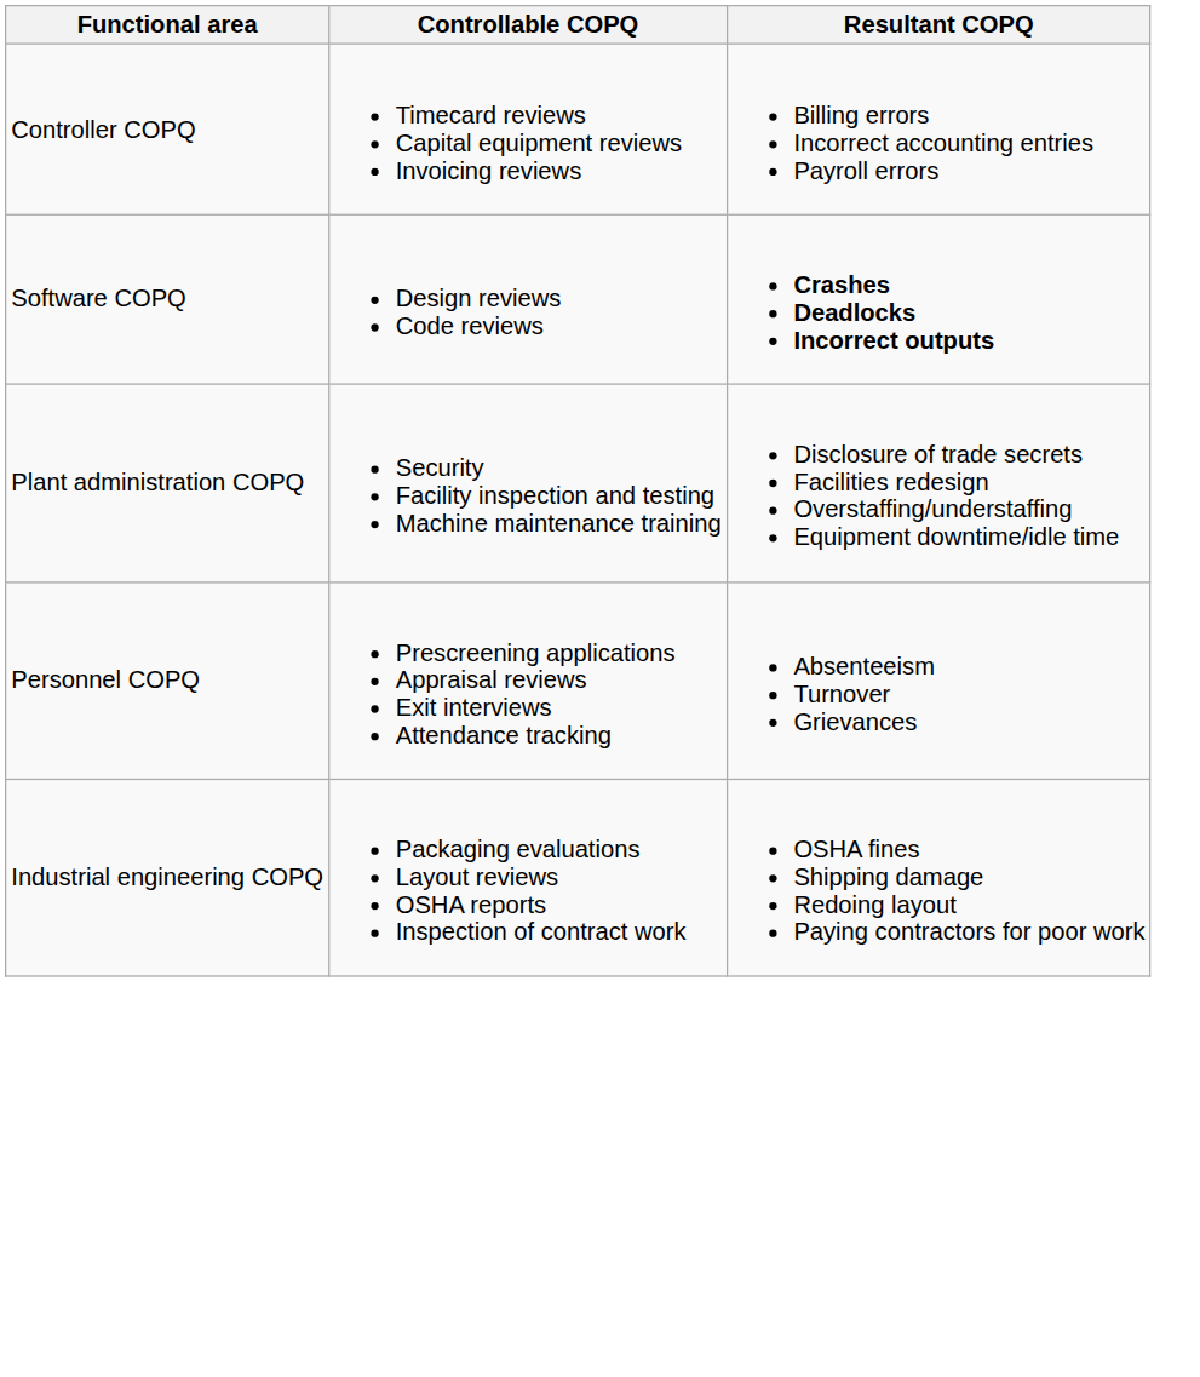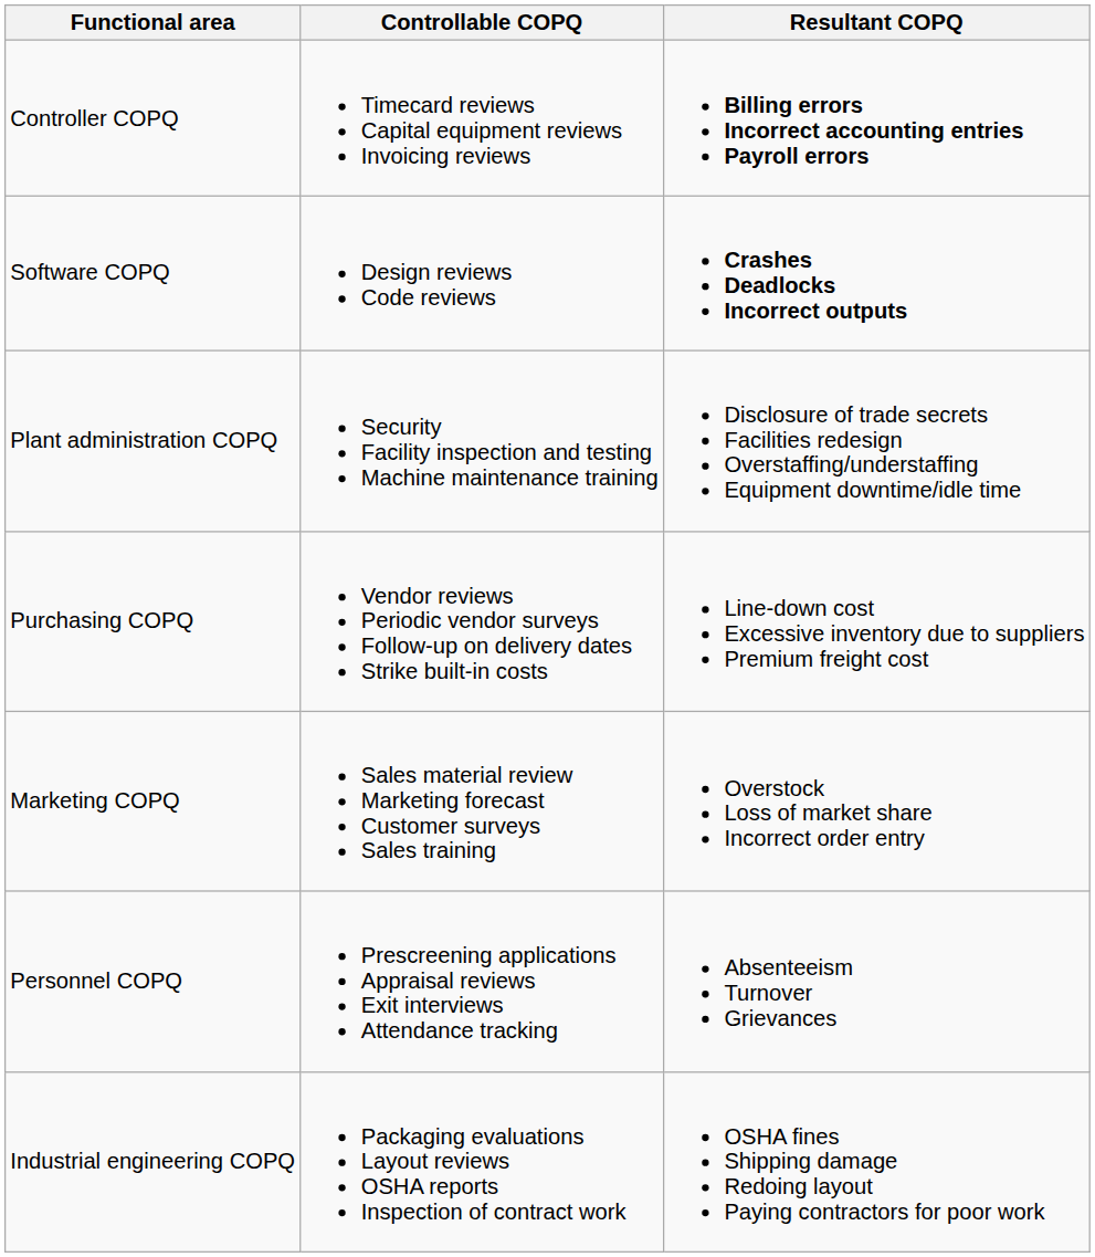Controller COPQ | Resultant COPQ: normal -> bold
+ row: Purchasing COPQ | Vendor reviews Periodic vendor surveys Follow-up on delivery dates Strike built-in costs | Line-down cost Excessive inventory due to suppliers Premium freight cost
+ row: Marketing COPQ | Sales material review Marketing forecast Customer surveys Sales training | Overstock Loss of market share Incorrect order entry
